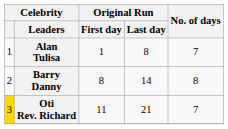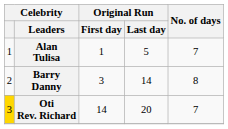Alan Tulisa | Original Run / Last day: 8 -> 5
Barry Danny | Original Run / First day: 8 -> 3
Oti Rev. Richard | Original Run / First day: 11 -> 14
Oti Rev. Richard | Original Run / Last day: 21 -> 20
